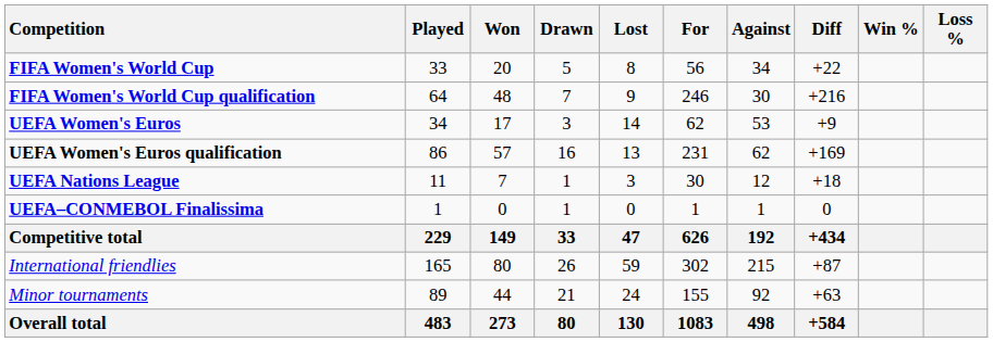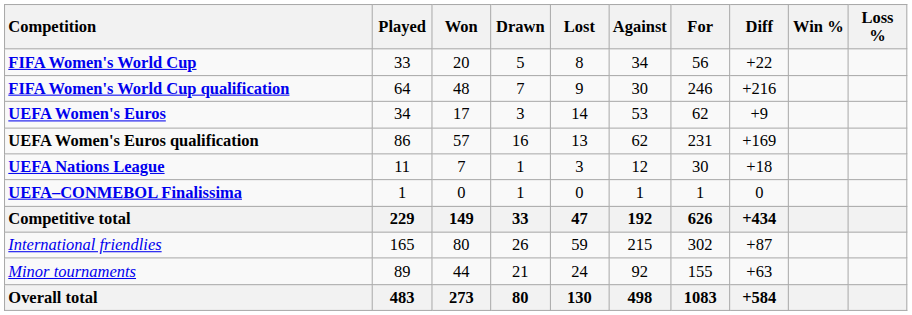columns swapped: For <-> Against
